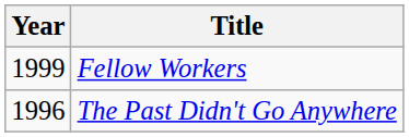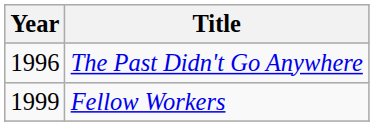rows swapped: The Past Didn't Go Anywhere <-> Fellow Workers
